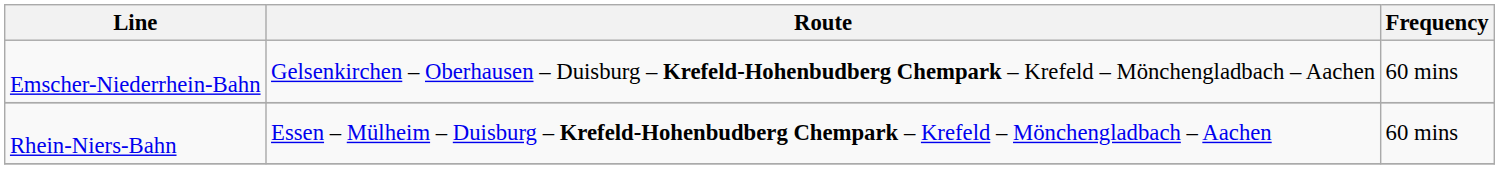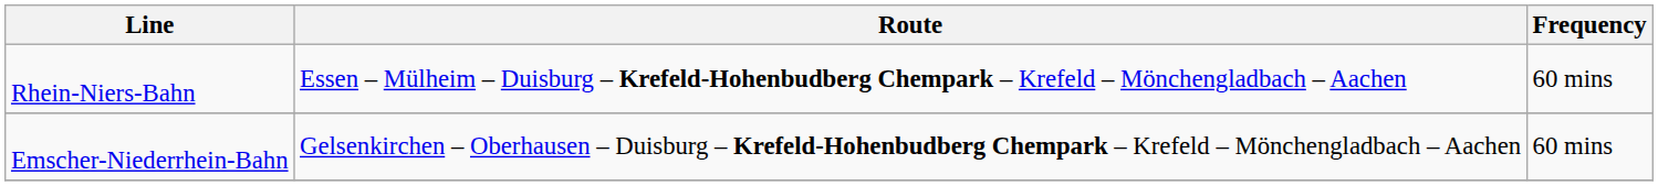rows swapped: Rhein-Niers-Bahn <-> Emscher-Niederrhein-Bahn
